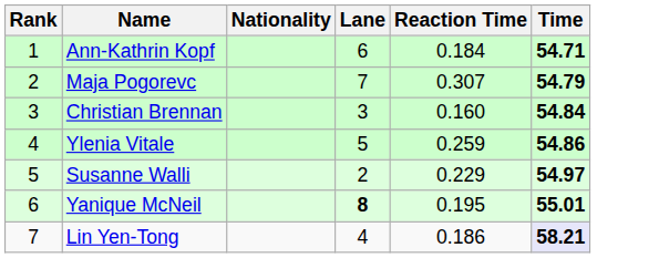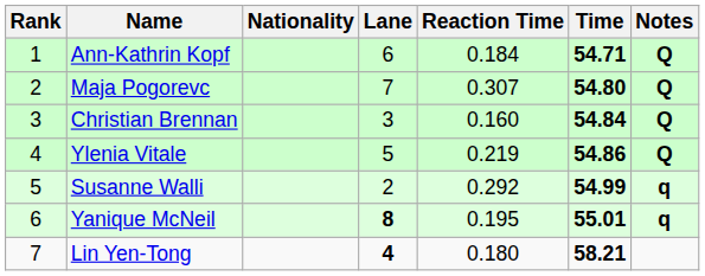+ column: Notes | Q | Q | Q | Q | q | q
Maja Pogorevc | Time: 54.79 -> 54.80
Ylenia Vitale | Reaction Time: 0.259 -> 0.219
Susanne Walli | Reaction Time: 0.229 -> 0.292
Susanne Walli | Time: 54.97 -> 54.99
Lin Yen-Tong | Lane: normal -> bold
Lin Yen-Tong | Reaction Time: 0.186 -> 0.180
Lin Yen-Tong | Time: lavender background -> no background
